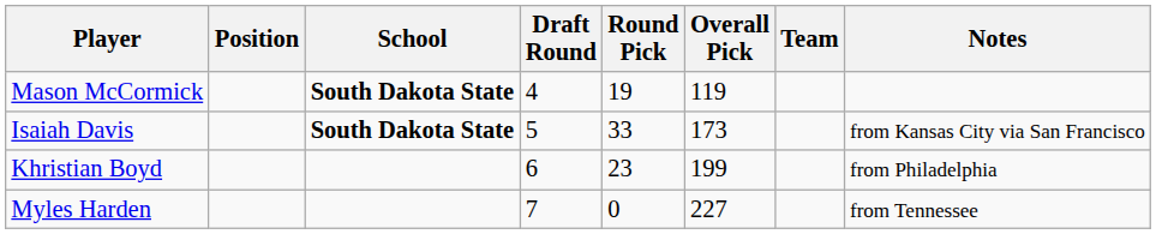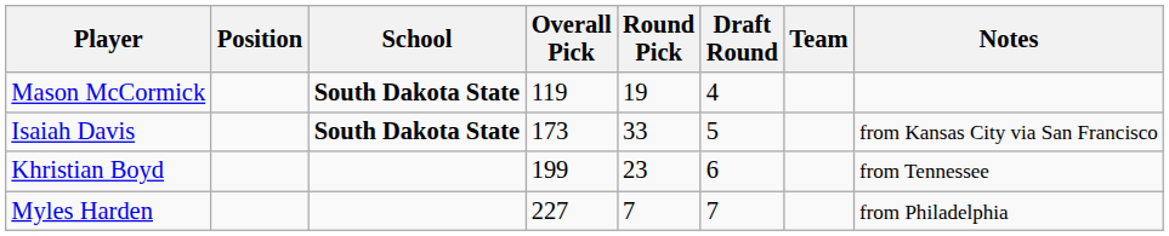columns swapped: Draft Round <-> Overall Pick
Khristian Boyd | Notes: from Philadelphia -> from Tennessee
Myles Harden | Round Pick: 0 -> 7
Myles Harden | Notes: from Tennessee -> from Philadelphia
